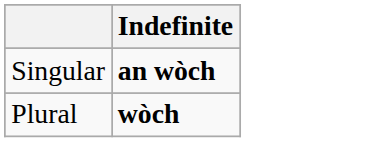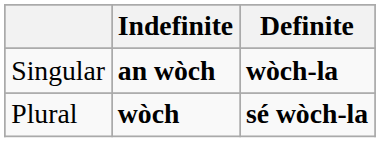+ column: Definite | wòch-la | sé wòch-la
